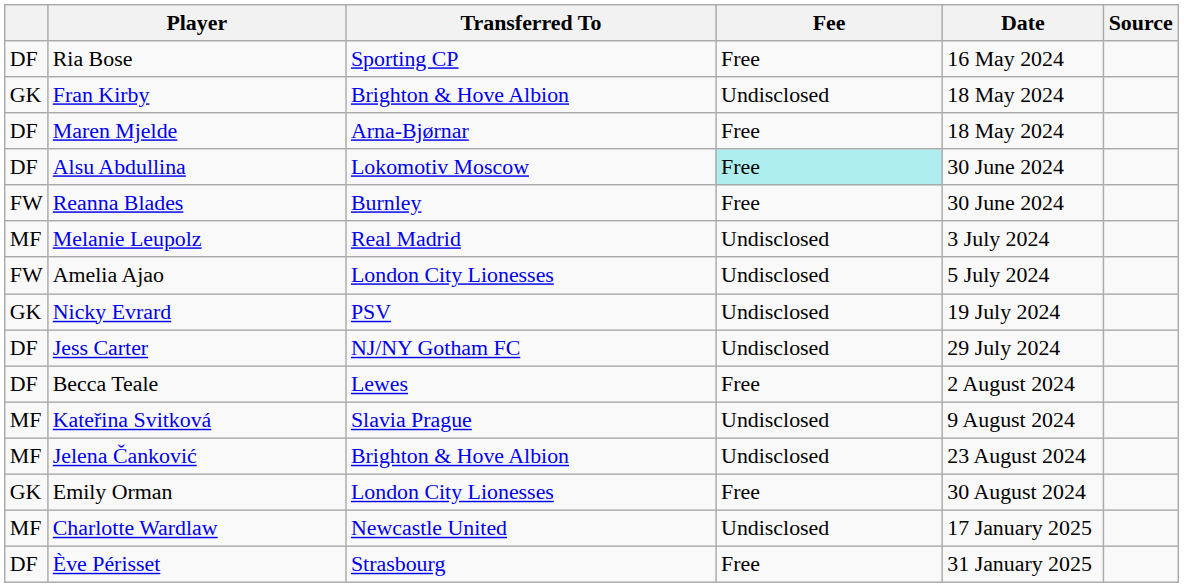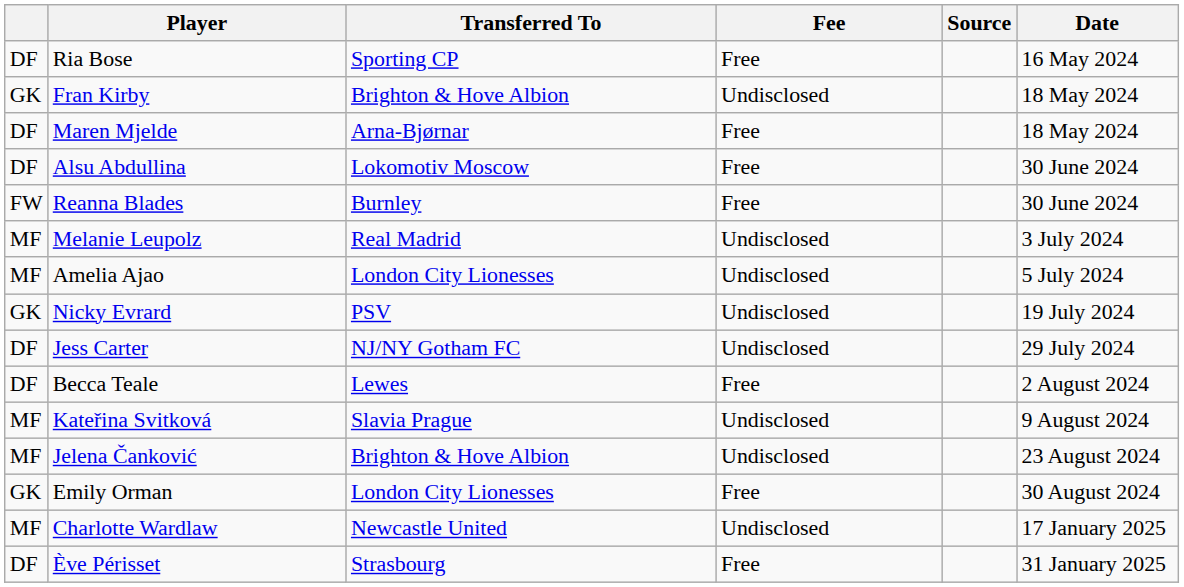columns swapped: Date <-> Source
Alsu Abdullina | Fee: paleturquoise background -> no background
Amelia Ajao | column 1: FW -> MF
